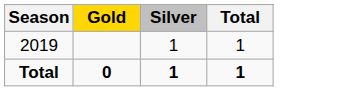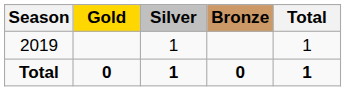+ column: Bronze | 0
